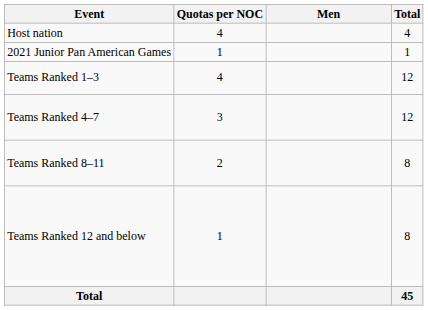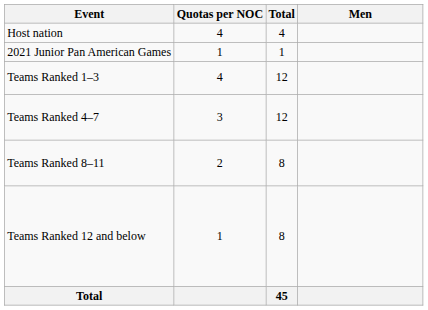columns swapped: Total <-> Men
